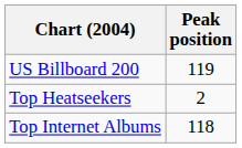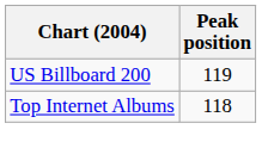- row: Top Heatseekers | 2
